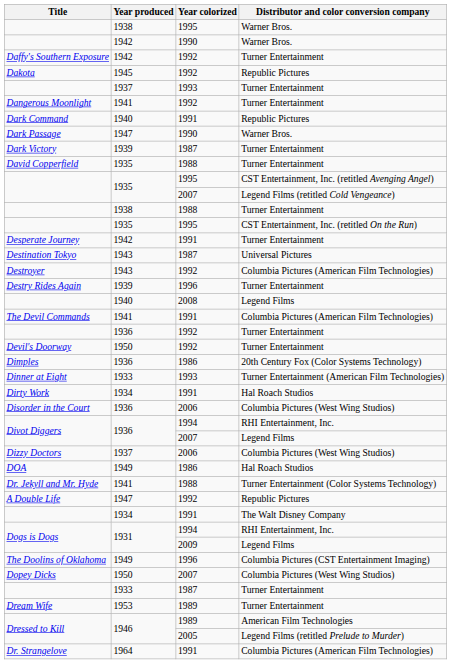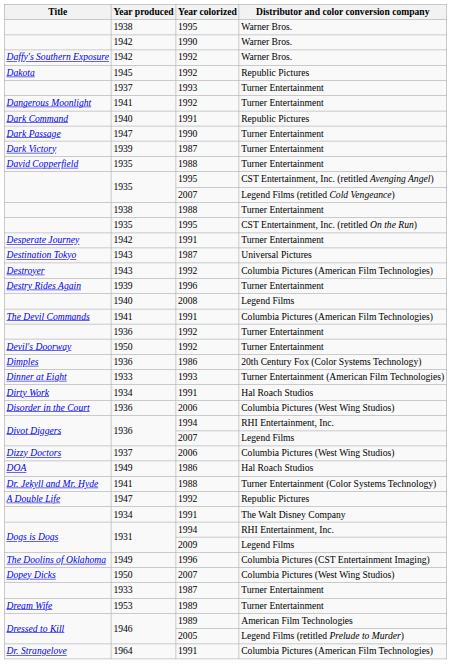Daffy's Southern Exposure | Distributor and color conversion company: Turner Entertainment -> Warner Bros.
Dark Passage | Distributor and color conversion company: Warner Bros. -> Turner Entertainment
